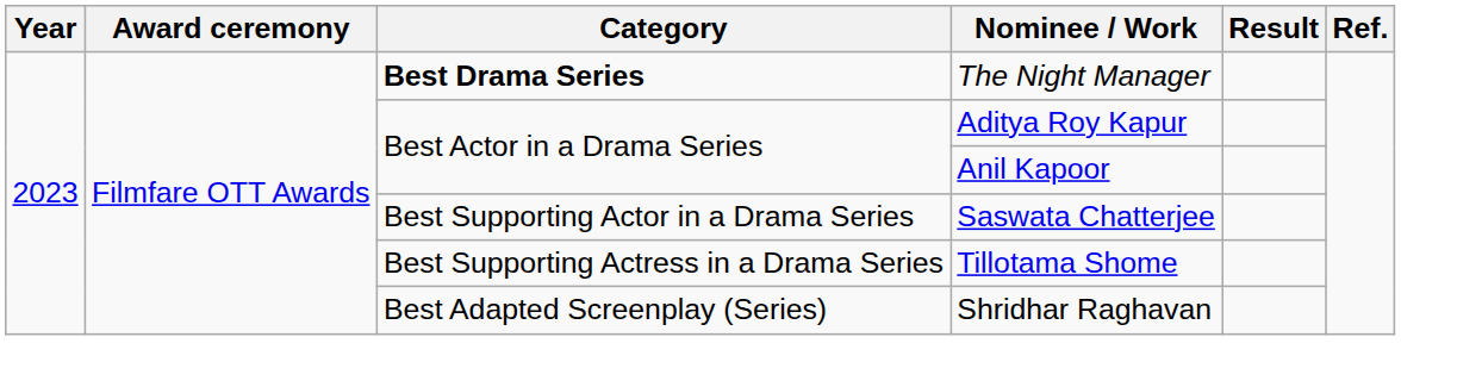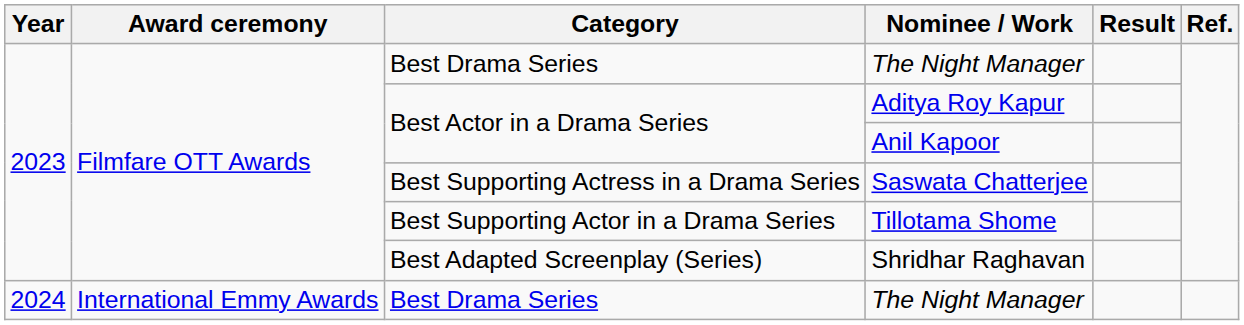2023 / The Night Manager | Category: bold -> normal
Saswata Chatterjee | Category: Best Supporting Actor in a Drama Series -> Best Supporting Actress in a Drama Series
Tillotama Shome | Category: Best Supporting Actress in a Drama Series -> Best Supporting Actor in a Drama Series
+ row: 2024 | International Emmy Awards | Best Drama Series | The Night Manager
